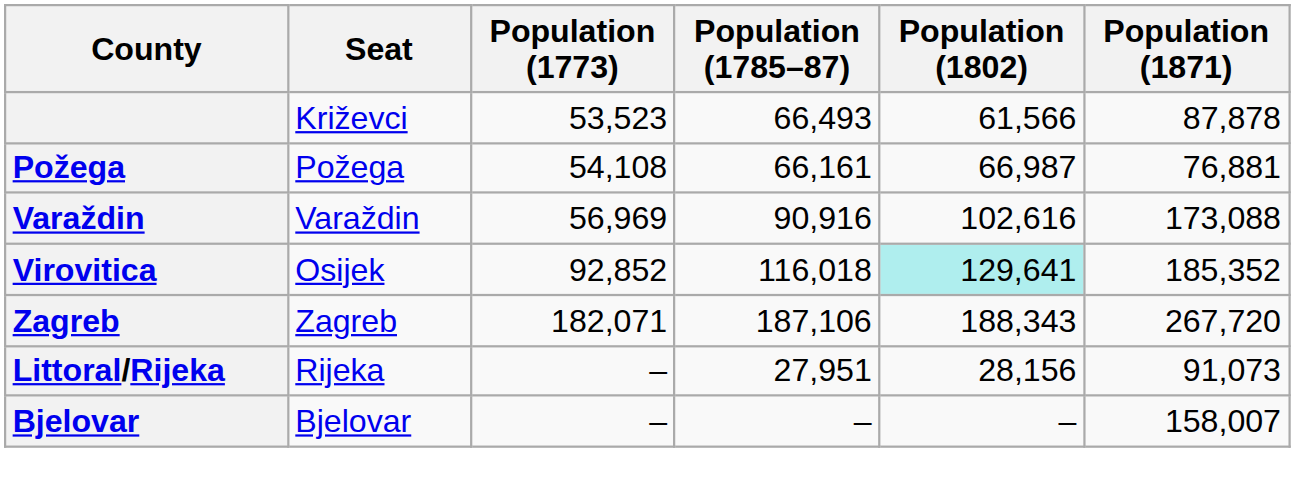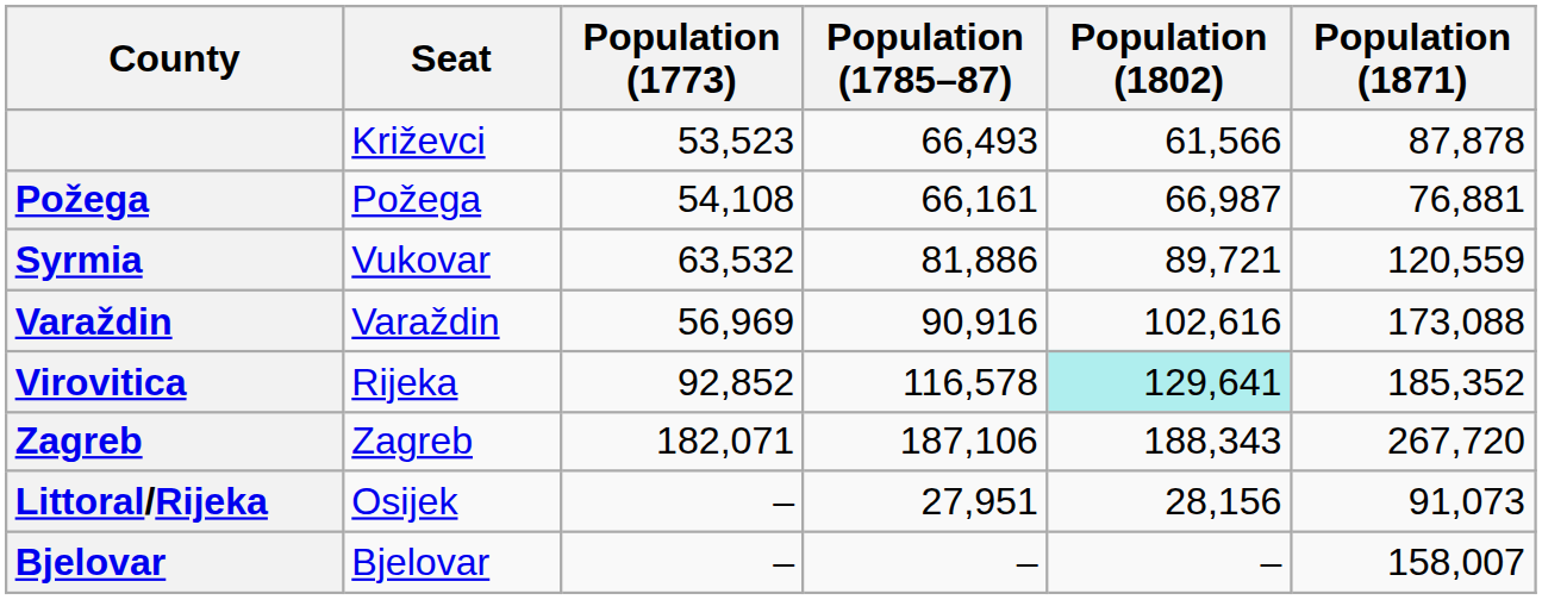+ row: Syrmia | Vukovar | 63,532 | 81,886 | 89,721 | 120,559
Virovitica | Seat: Osijek -> Rijeka
Virovitica | Population (1785–87): 116,018 -> 116,578
Littoral/Rijeka | Seat: Rijeka -> Osijek
